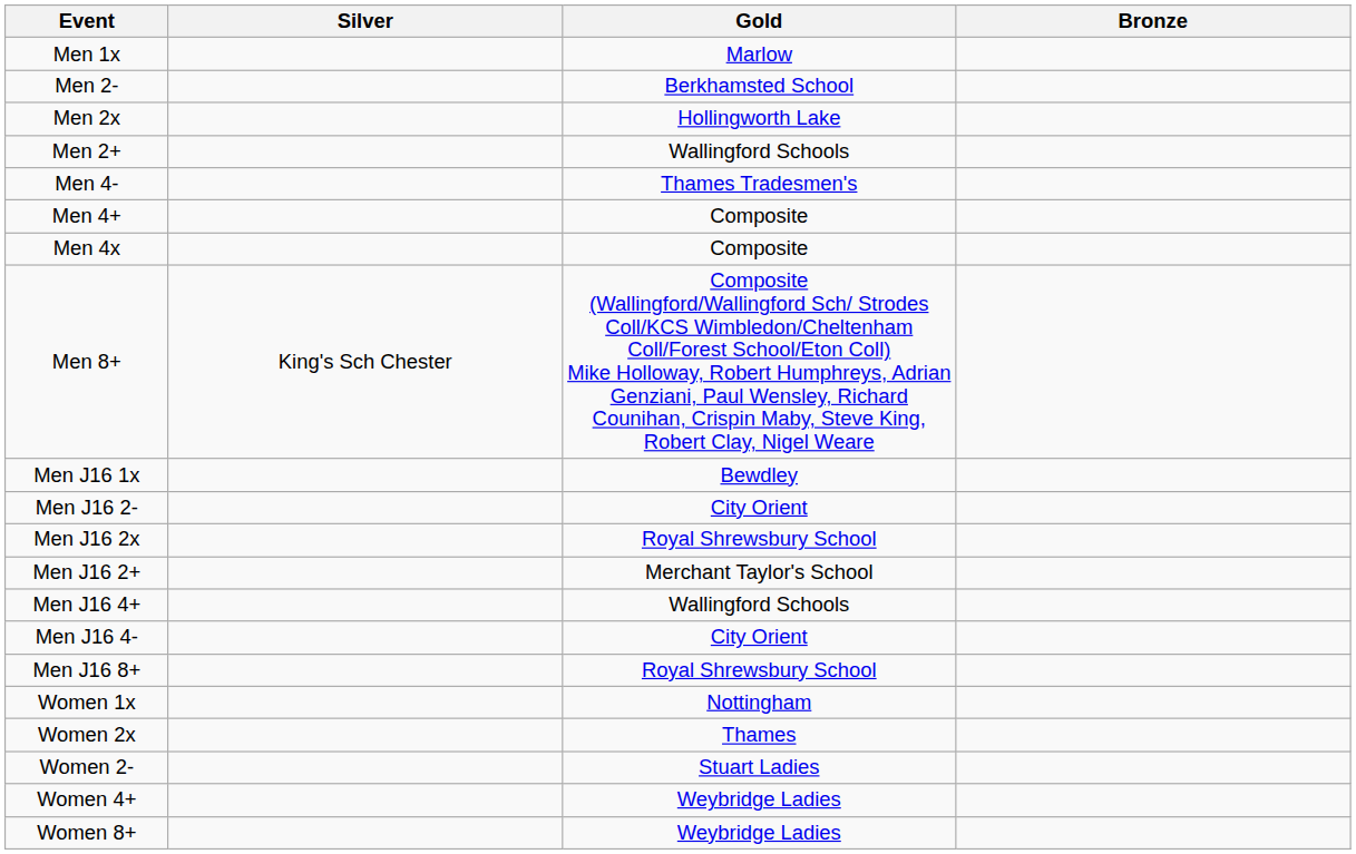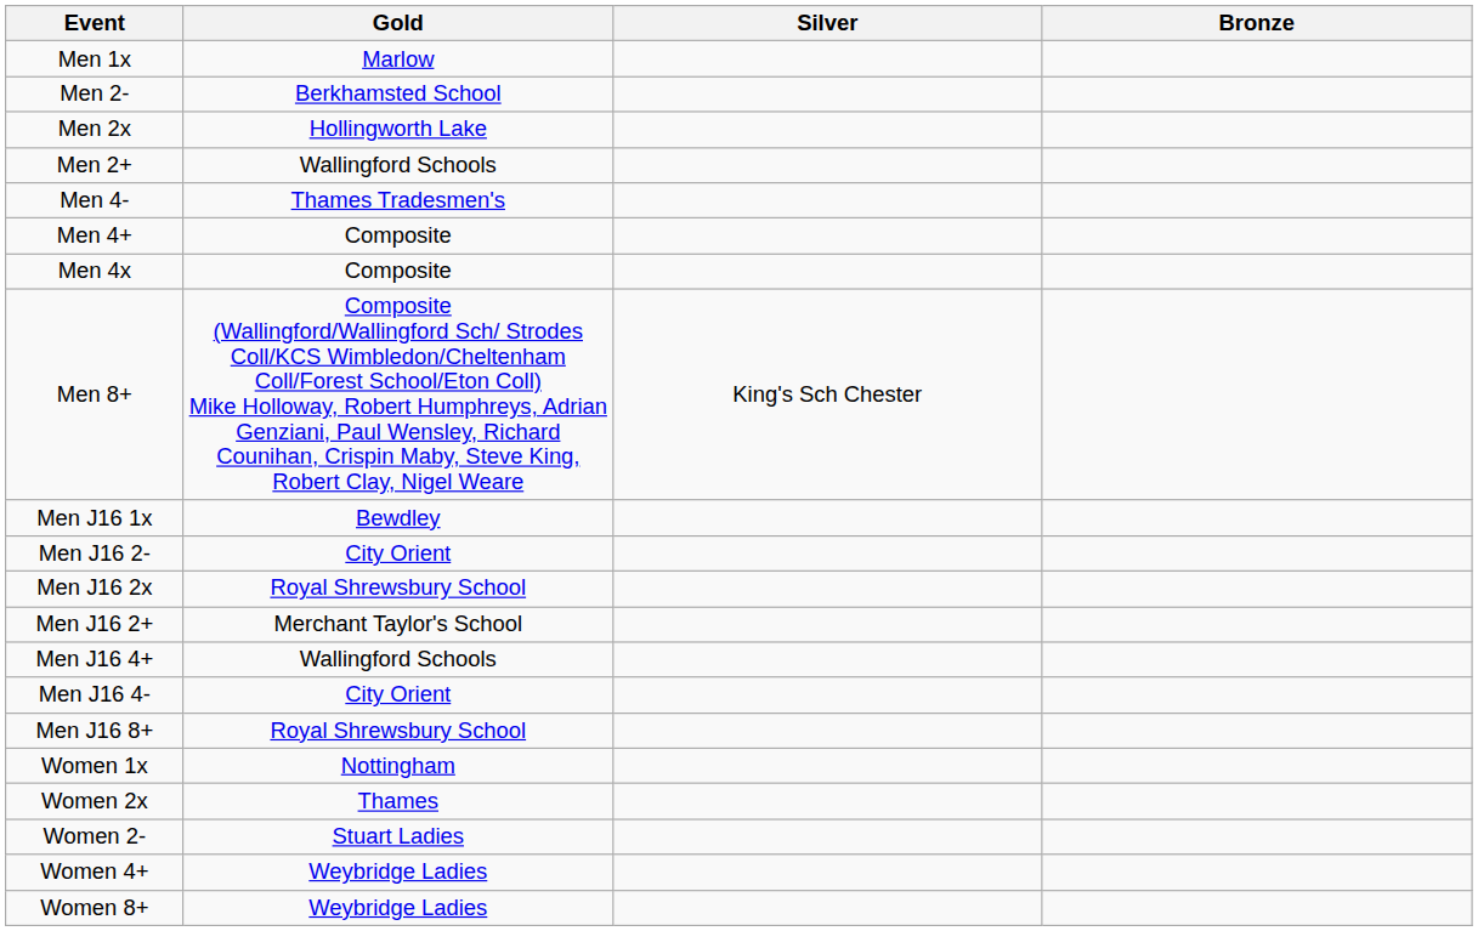columns swapped: Gold <-> Silver
